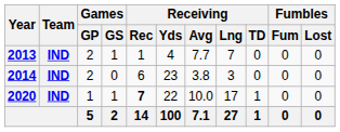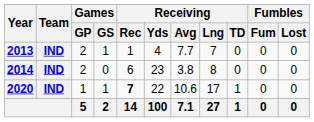2014 | Receiving / Lng: 3 -> 8
2020 | Receiving / Avg: 10.0 -> 10.6
